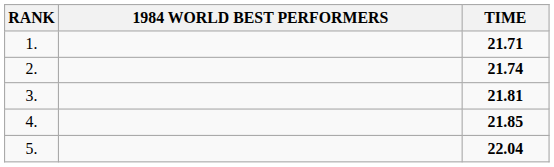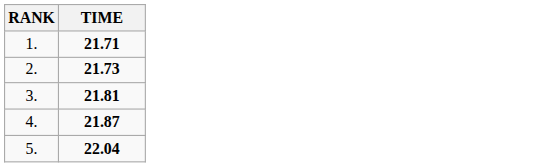- column: 1984 WORLD BEST PERFORMERS
2. | TIME: 21.74 -> 21.73
4. | TIME: 21.85 -> 21.87
